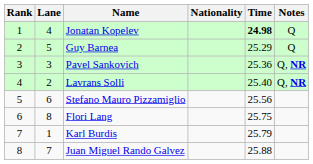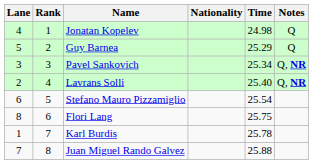columns swapped: Rank <-> Lane
Jonatan Kopelev | Time: bold -> normal
Pavel Sankovich | Time: 25.36 -> 25.34
Stefano Mauro Pizzamiglio | Time: 25.56 -> 25.54
Karl Burdis | Time: 25.79 -> 25.78
